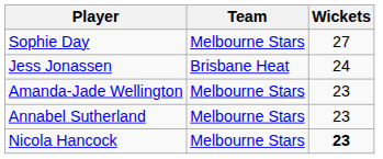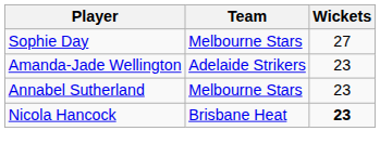- row: Jess Jonassen | Brisbane Heat | 24
Amanda-Jade Wellington | Team: Melbourne Stars -> Adelaide Strikers
Nicola Hancock | Team: Melbourne Stars -> Brisbane Heat
